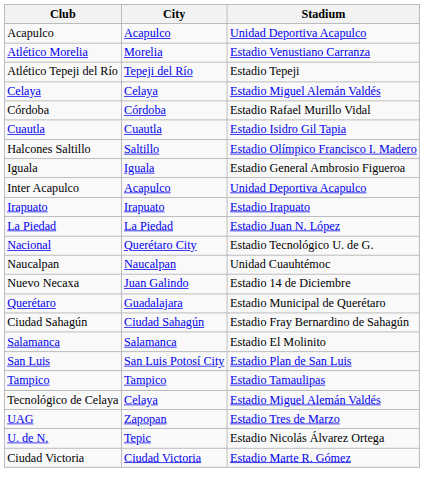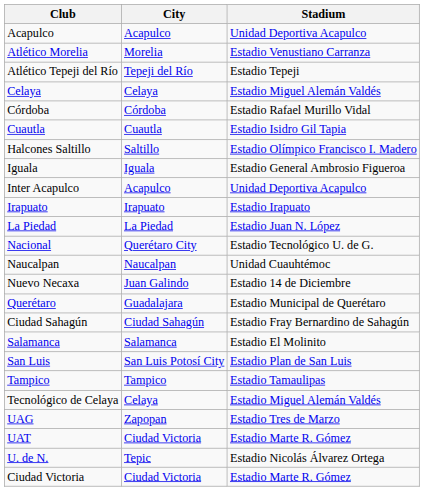+ row: UAT | Ciudad Victoria | Estadio Marte R. Gómez
